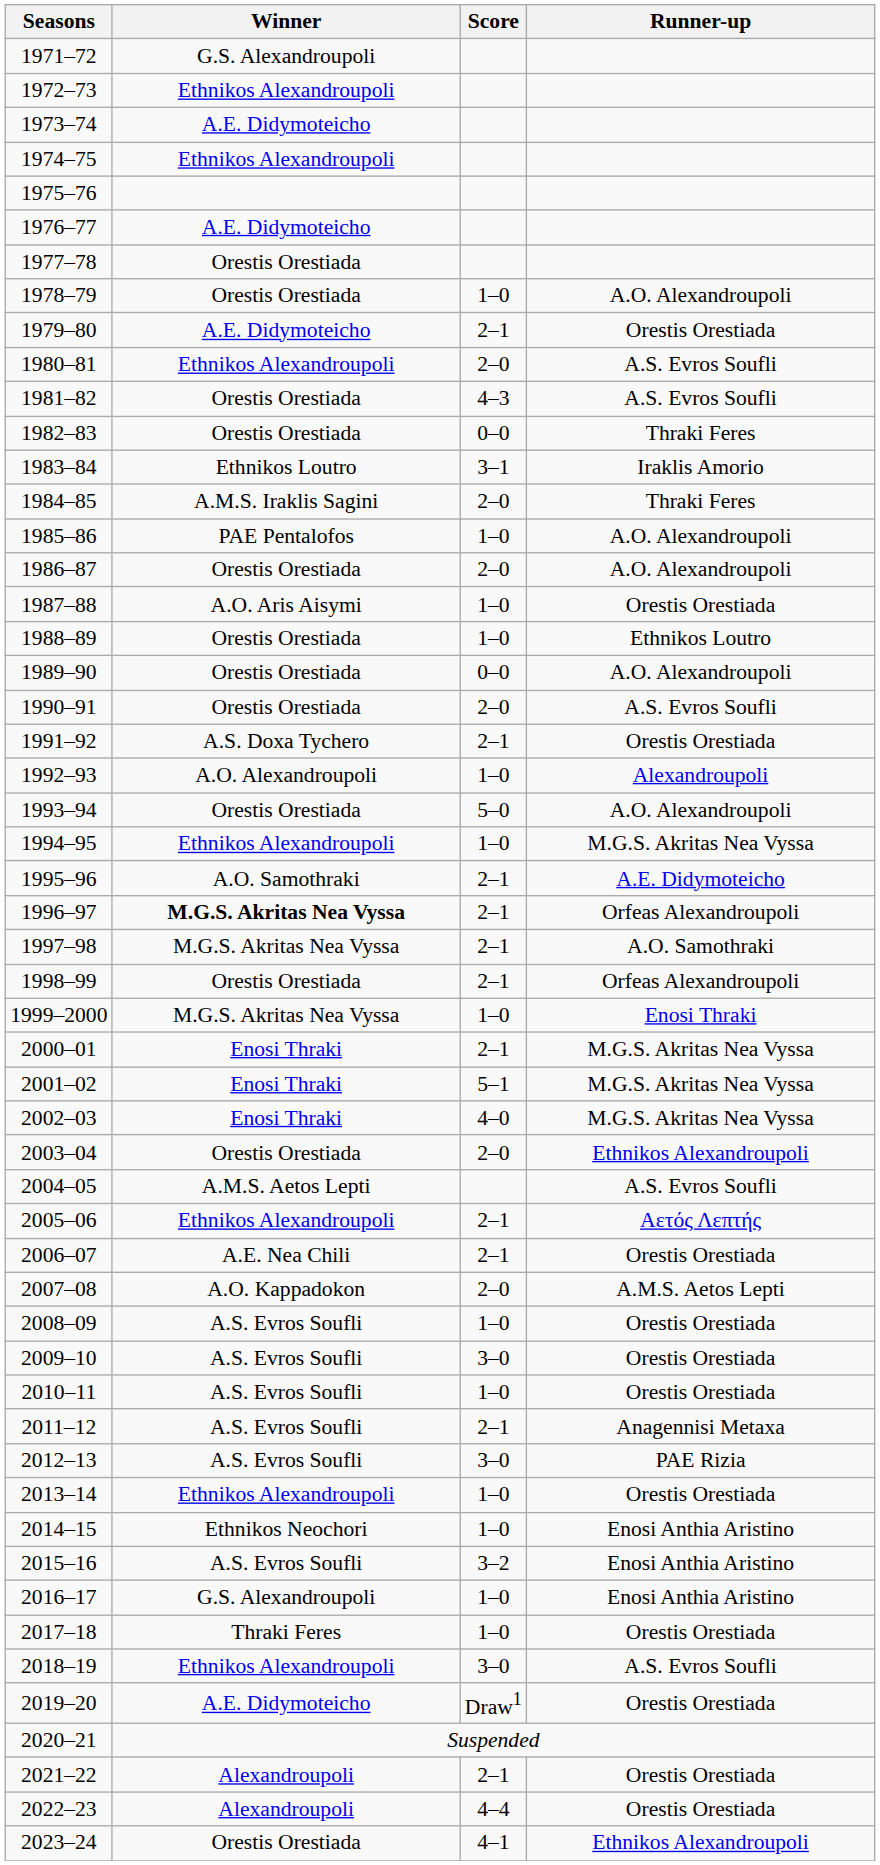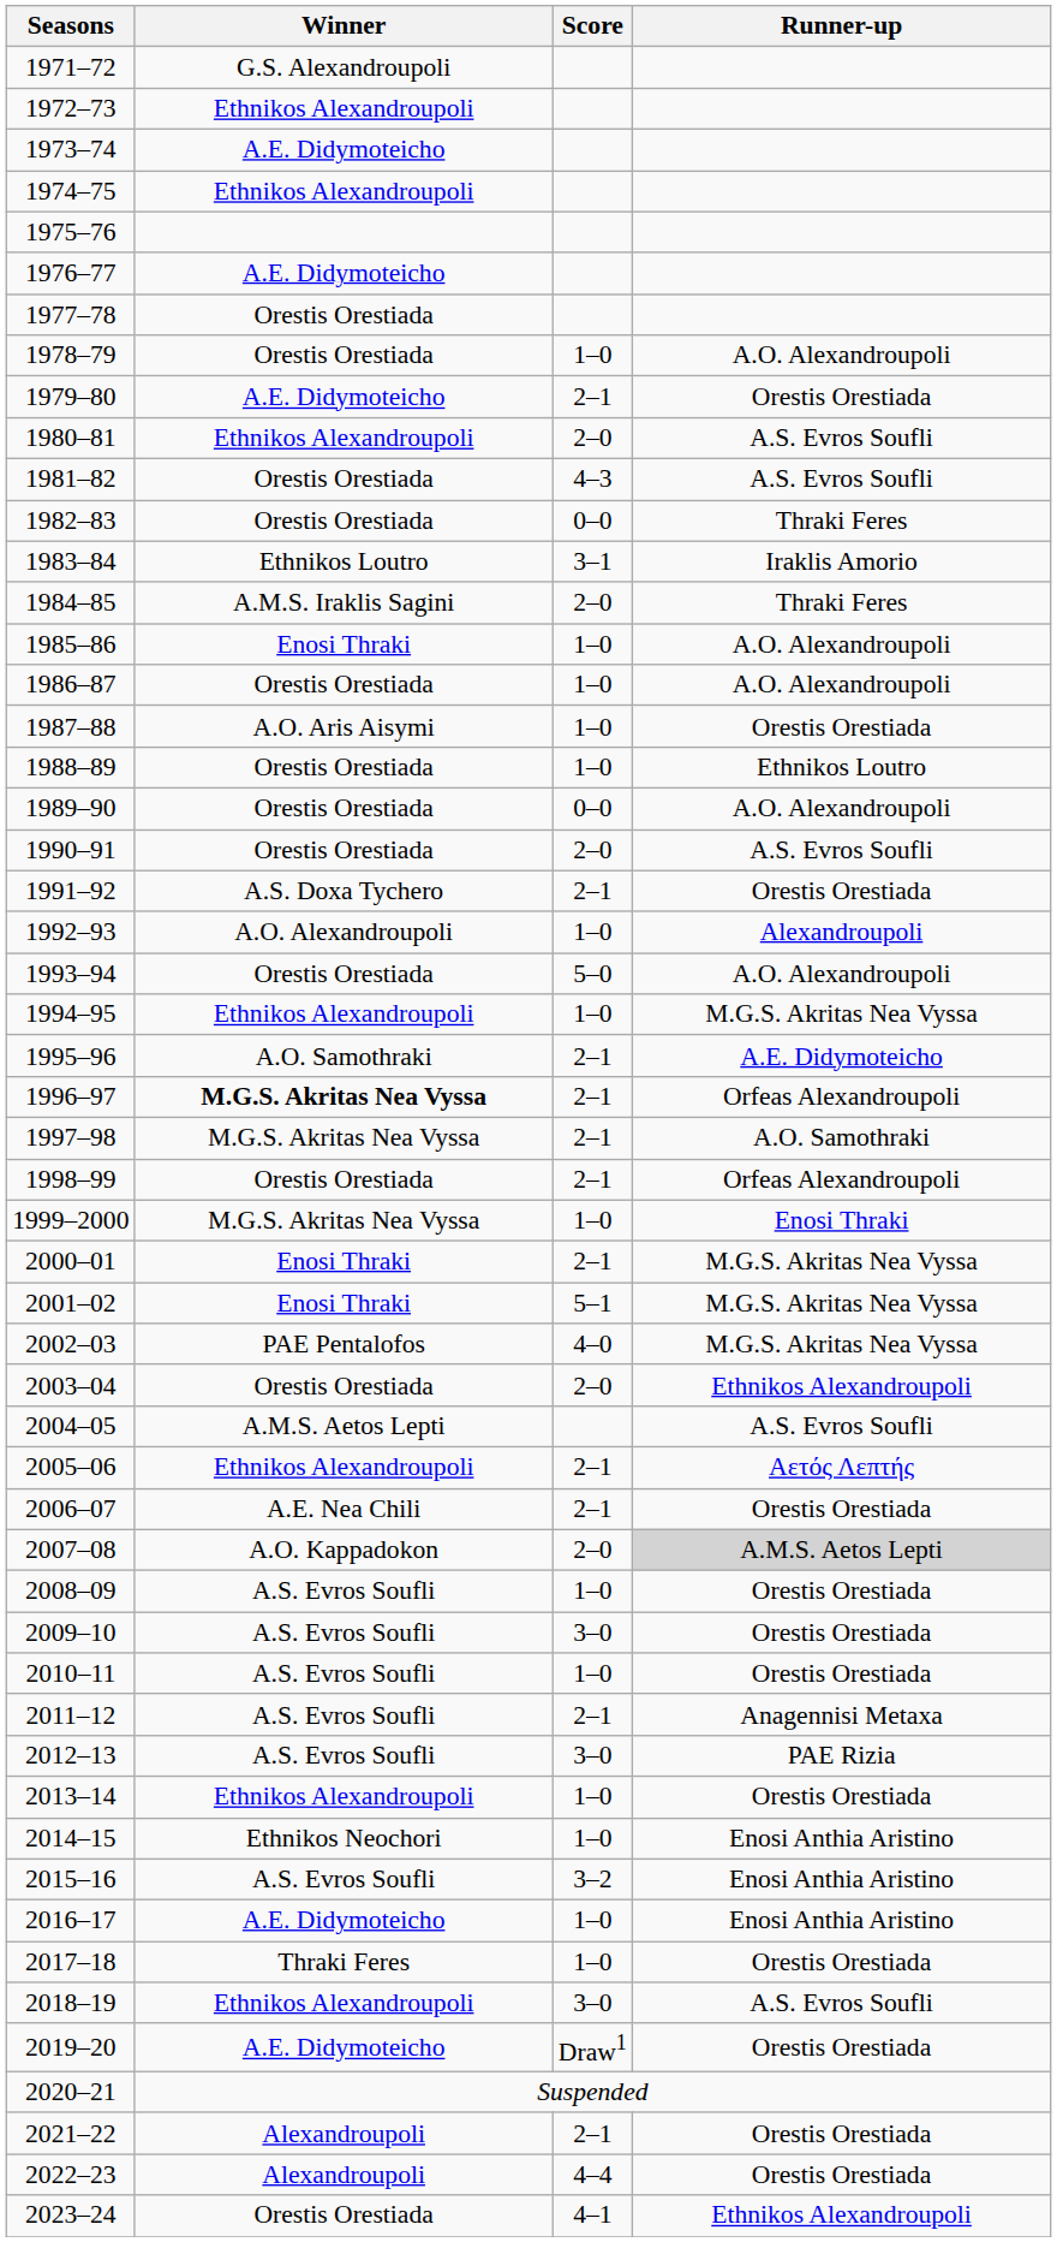1985–86 | Winner: PAE Pentalofos -> Enosi Thraki
1986–87 | Score: 2–0 -> 1–0
2002–03 | Winner: Enosi Thraki -> PAE Pentalofos
2007–08 | Runner-up: no background -> lightgrey background
2016–17 | Winner: G.S. Alexandroupoli -> A.E. Didymoteicho
